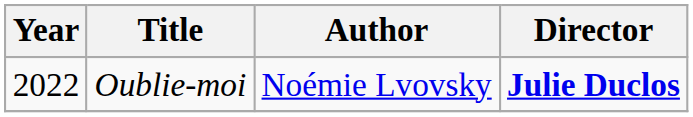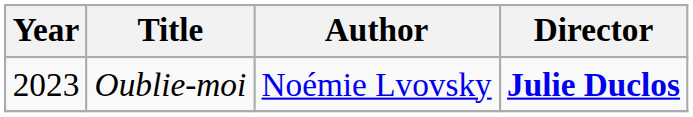Oublie-moi | Year: 2022 -> 2023
